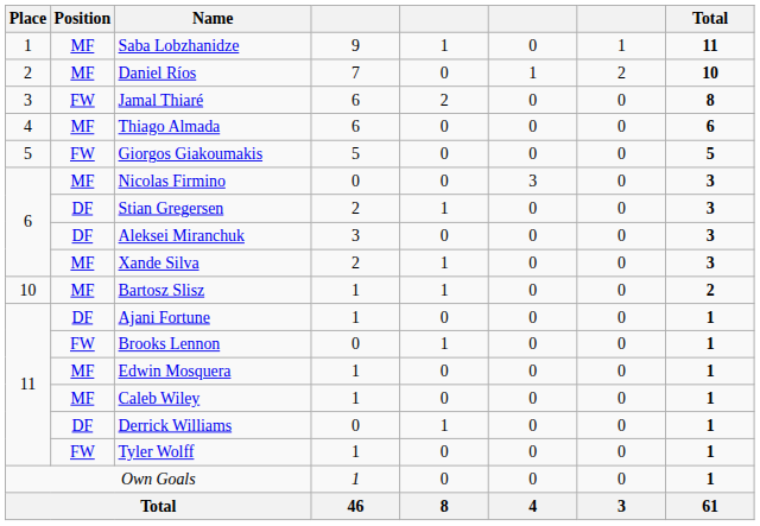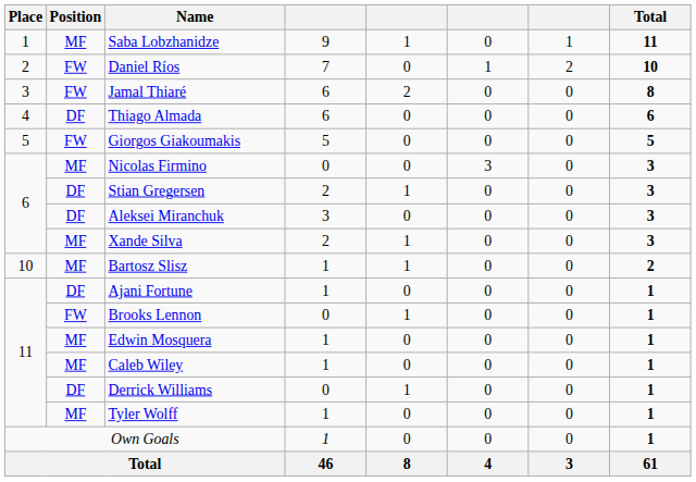Daniel Ríos | Position: MF -> FW
Thiago Almada | Position: MF -> DF
Tyler Wolff | Position: FW -> MF
